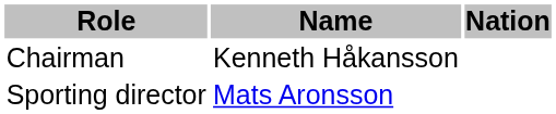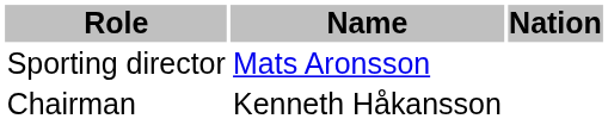rows swapped: Chairman <-> Sporting director
